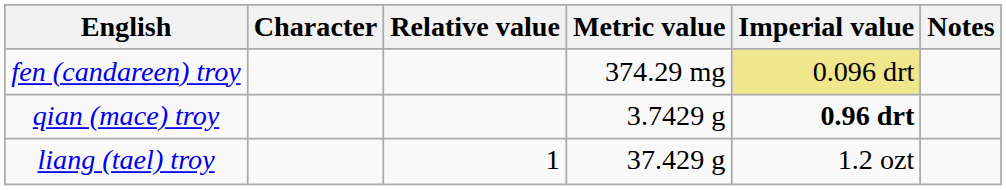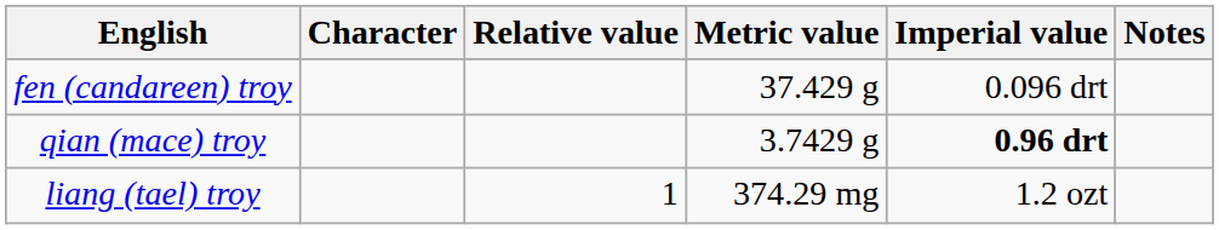fen (candareen) troy | Metric value: 374.29 mg -> 37.429 g
fen (candareen) troy | Imperial value: khaki background -> no background
liang (tael) troy | Metric value: 37.429 g -> 374.29 mg
